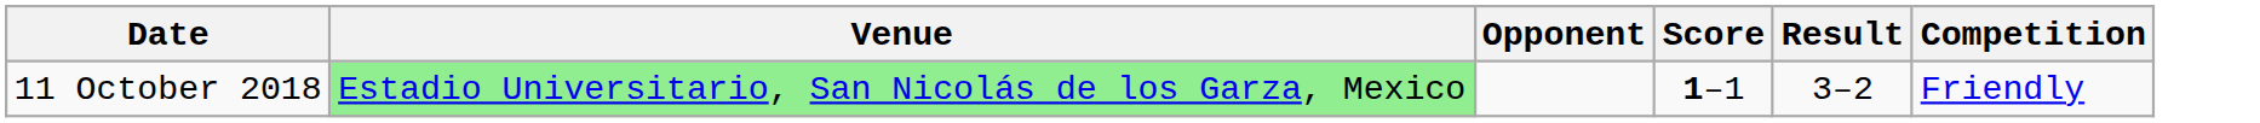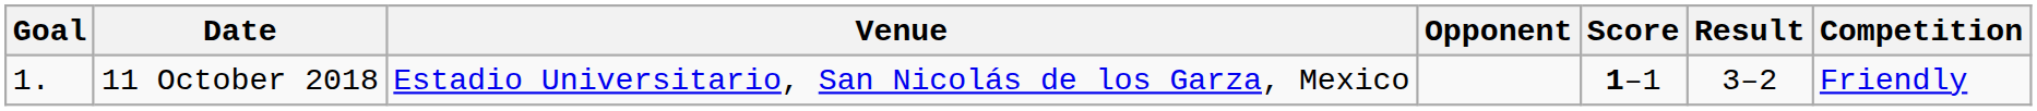+ column: Goal | 1.
11 October 2018 | Venue: lightgreen background -> no background
